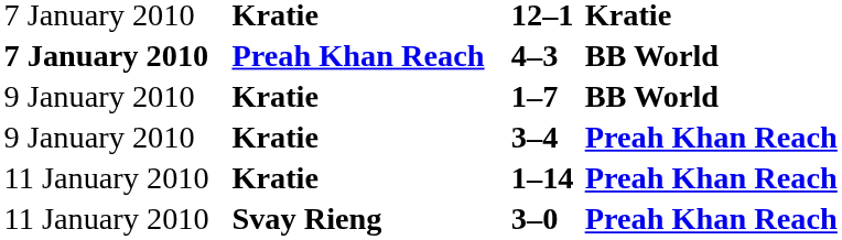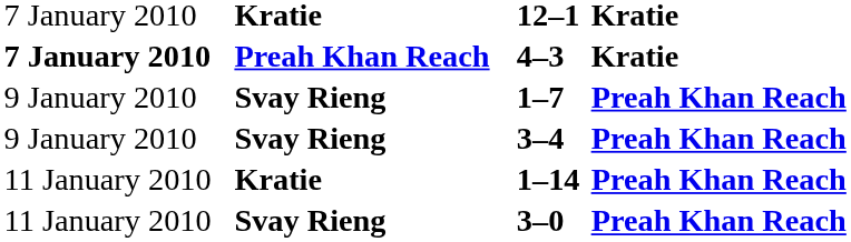4–3 | column 4: BB World -> Kratie
1–7 | column 2: Kratie -> Svay Rieng
1–7 | column 4: BB World -> Preah Khan Reach
3–4 | column 2: Kratie -> Svay Rieng
